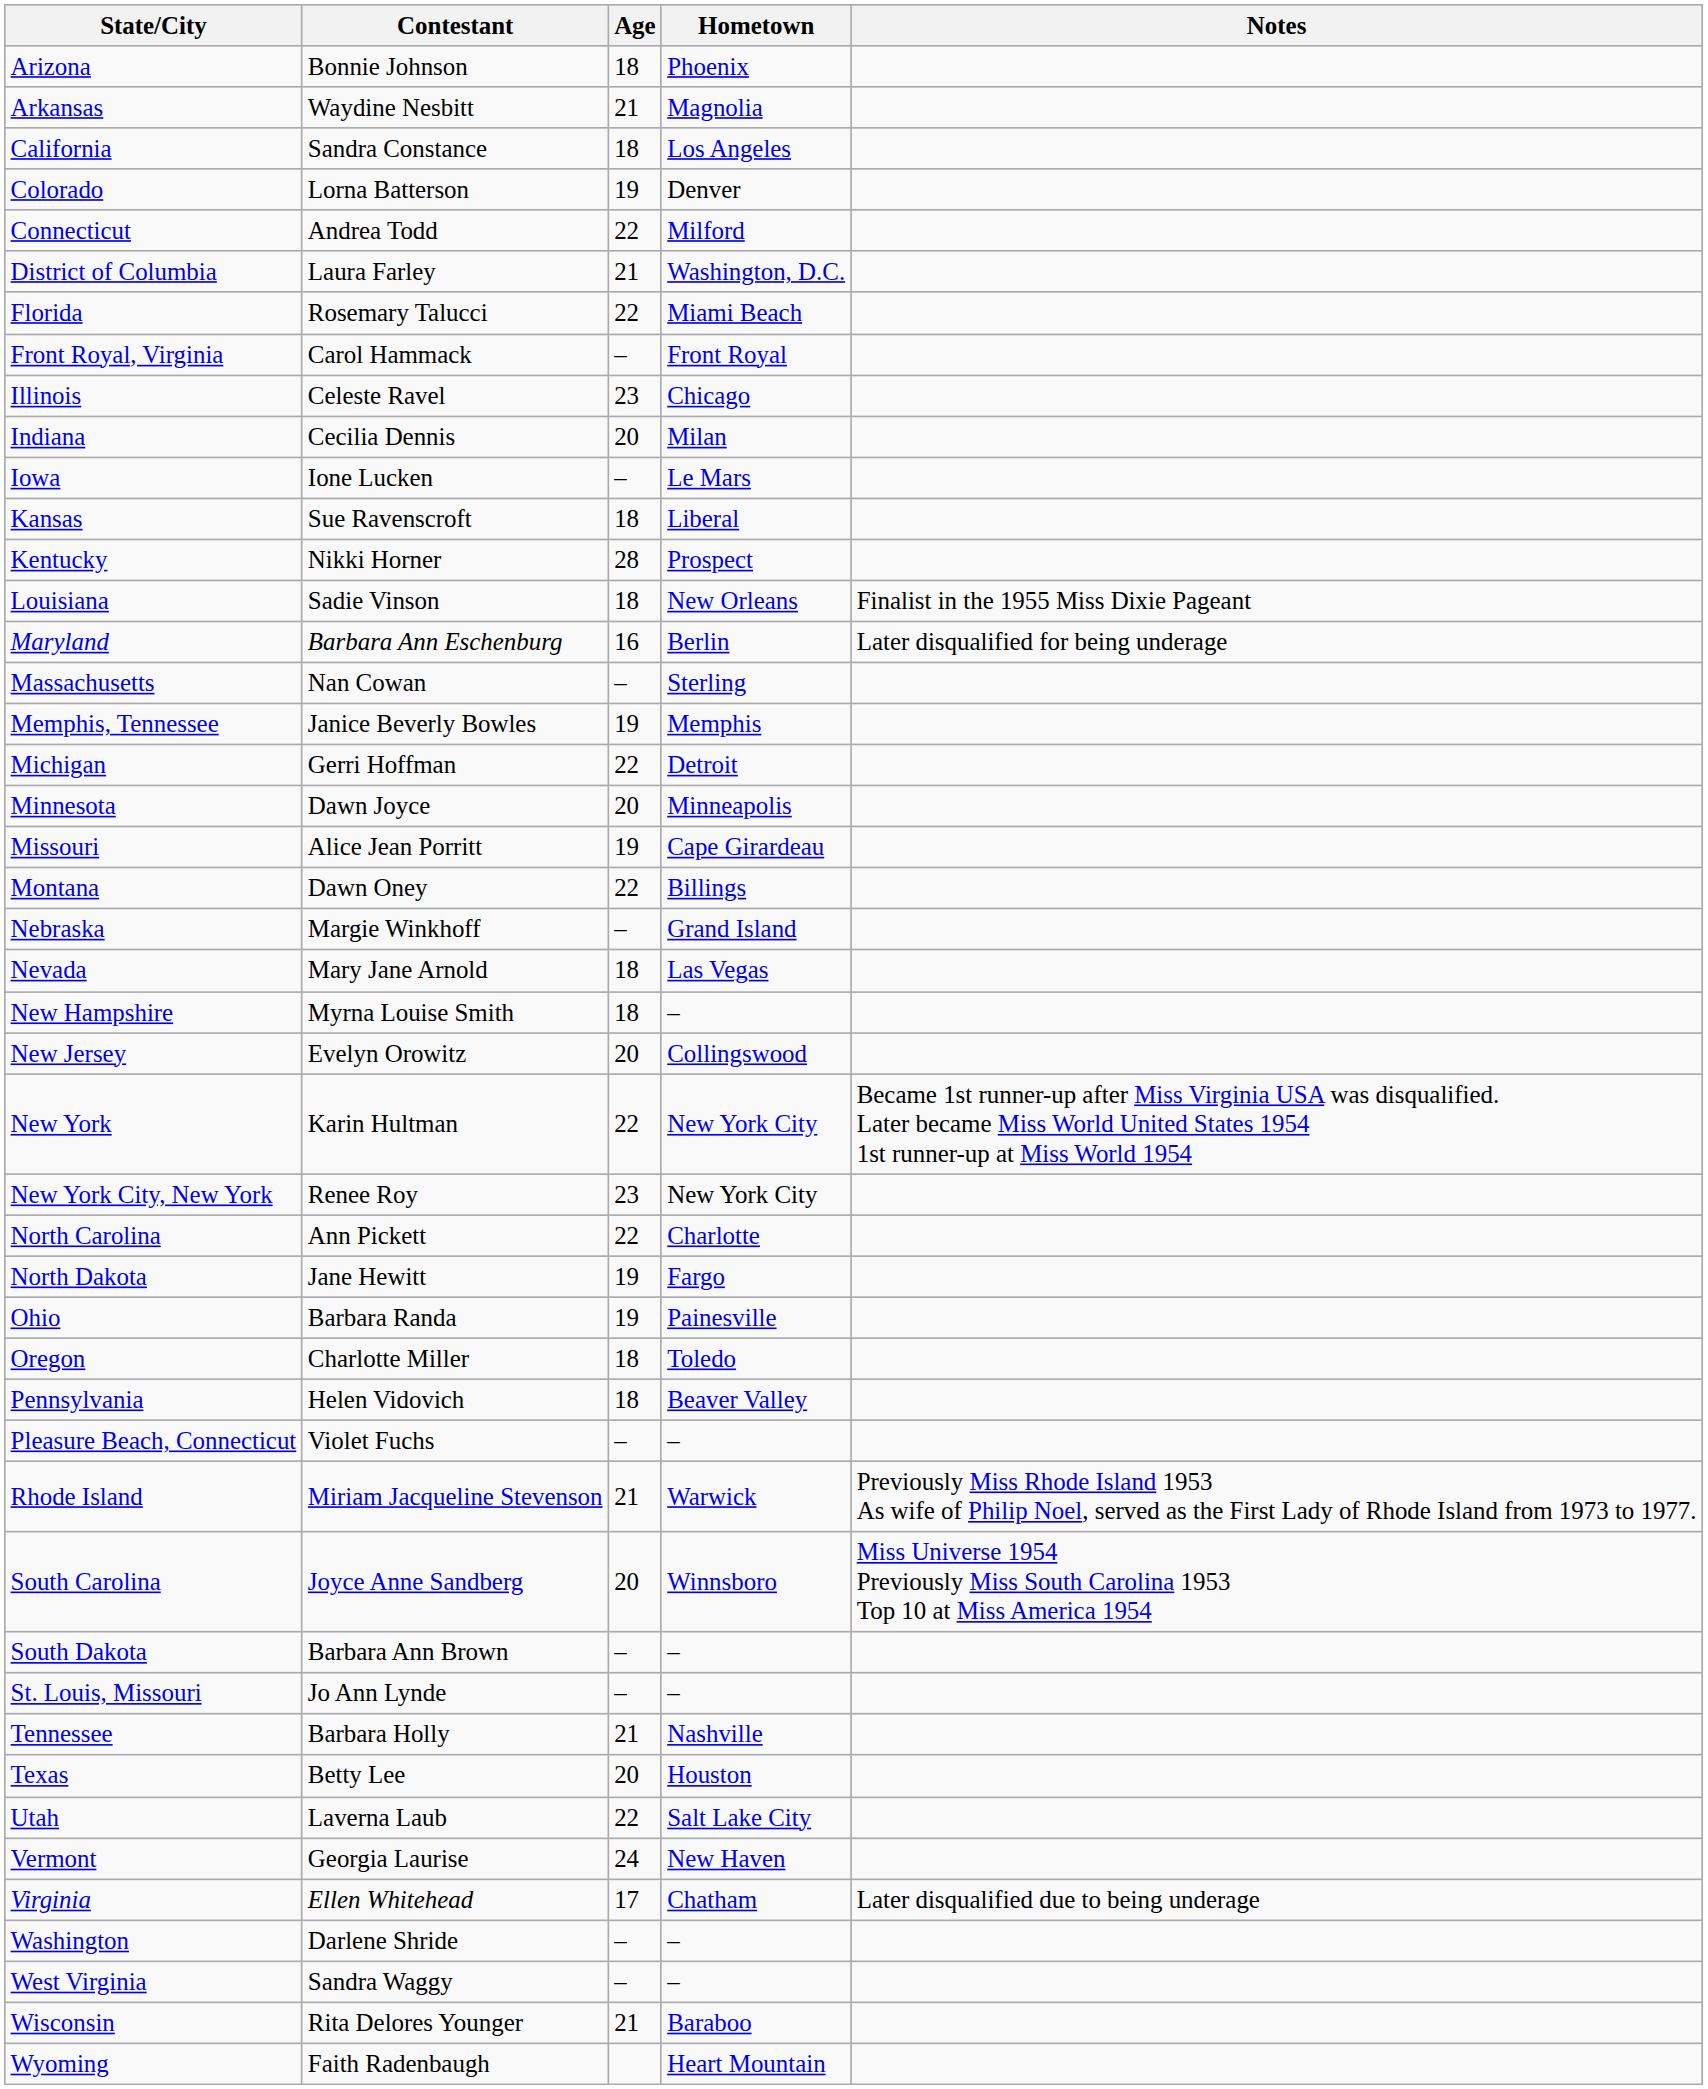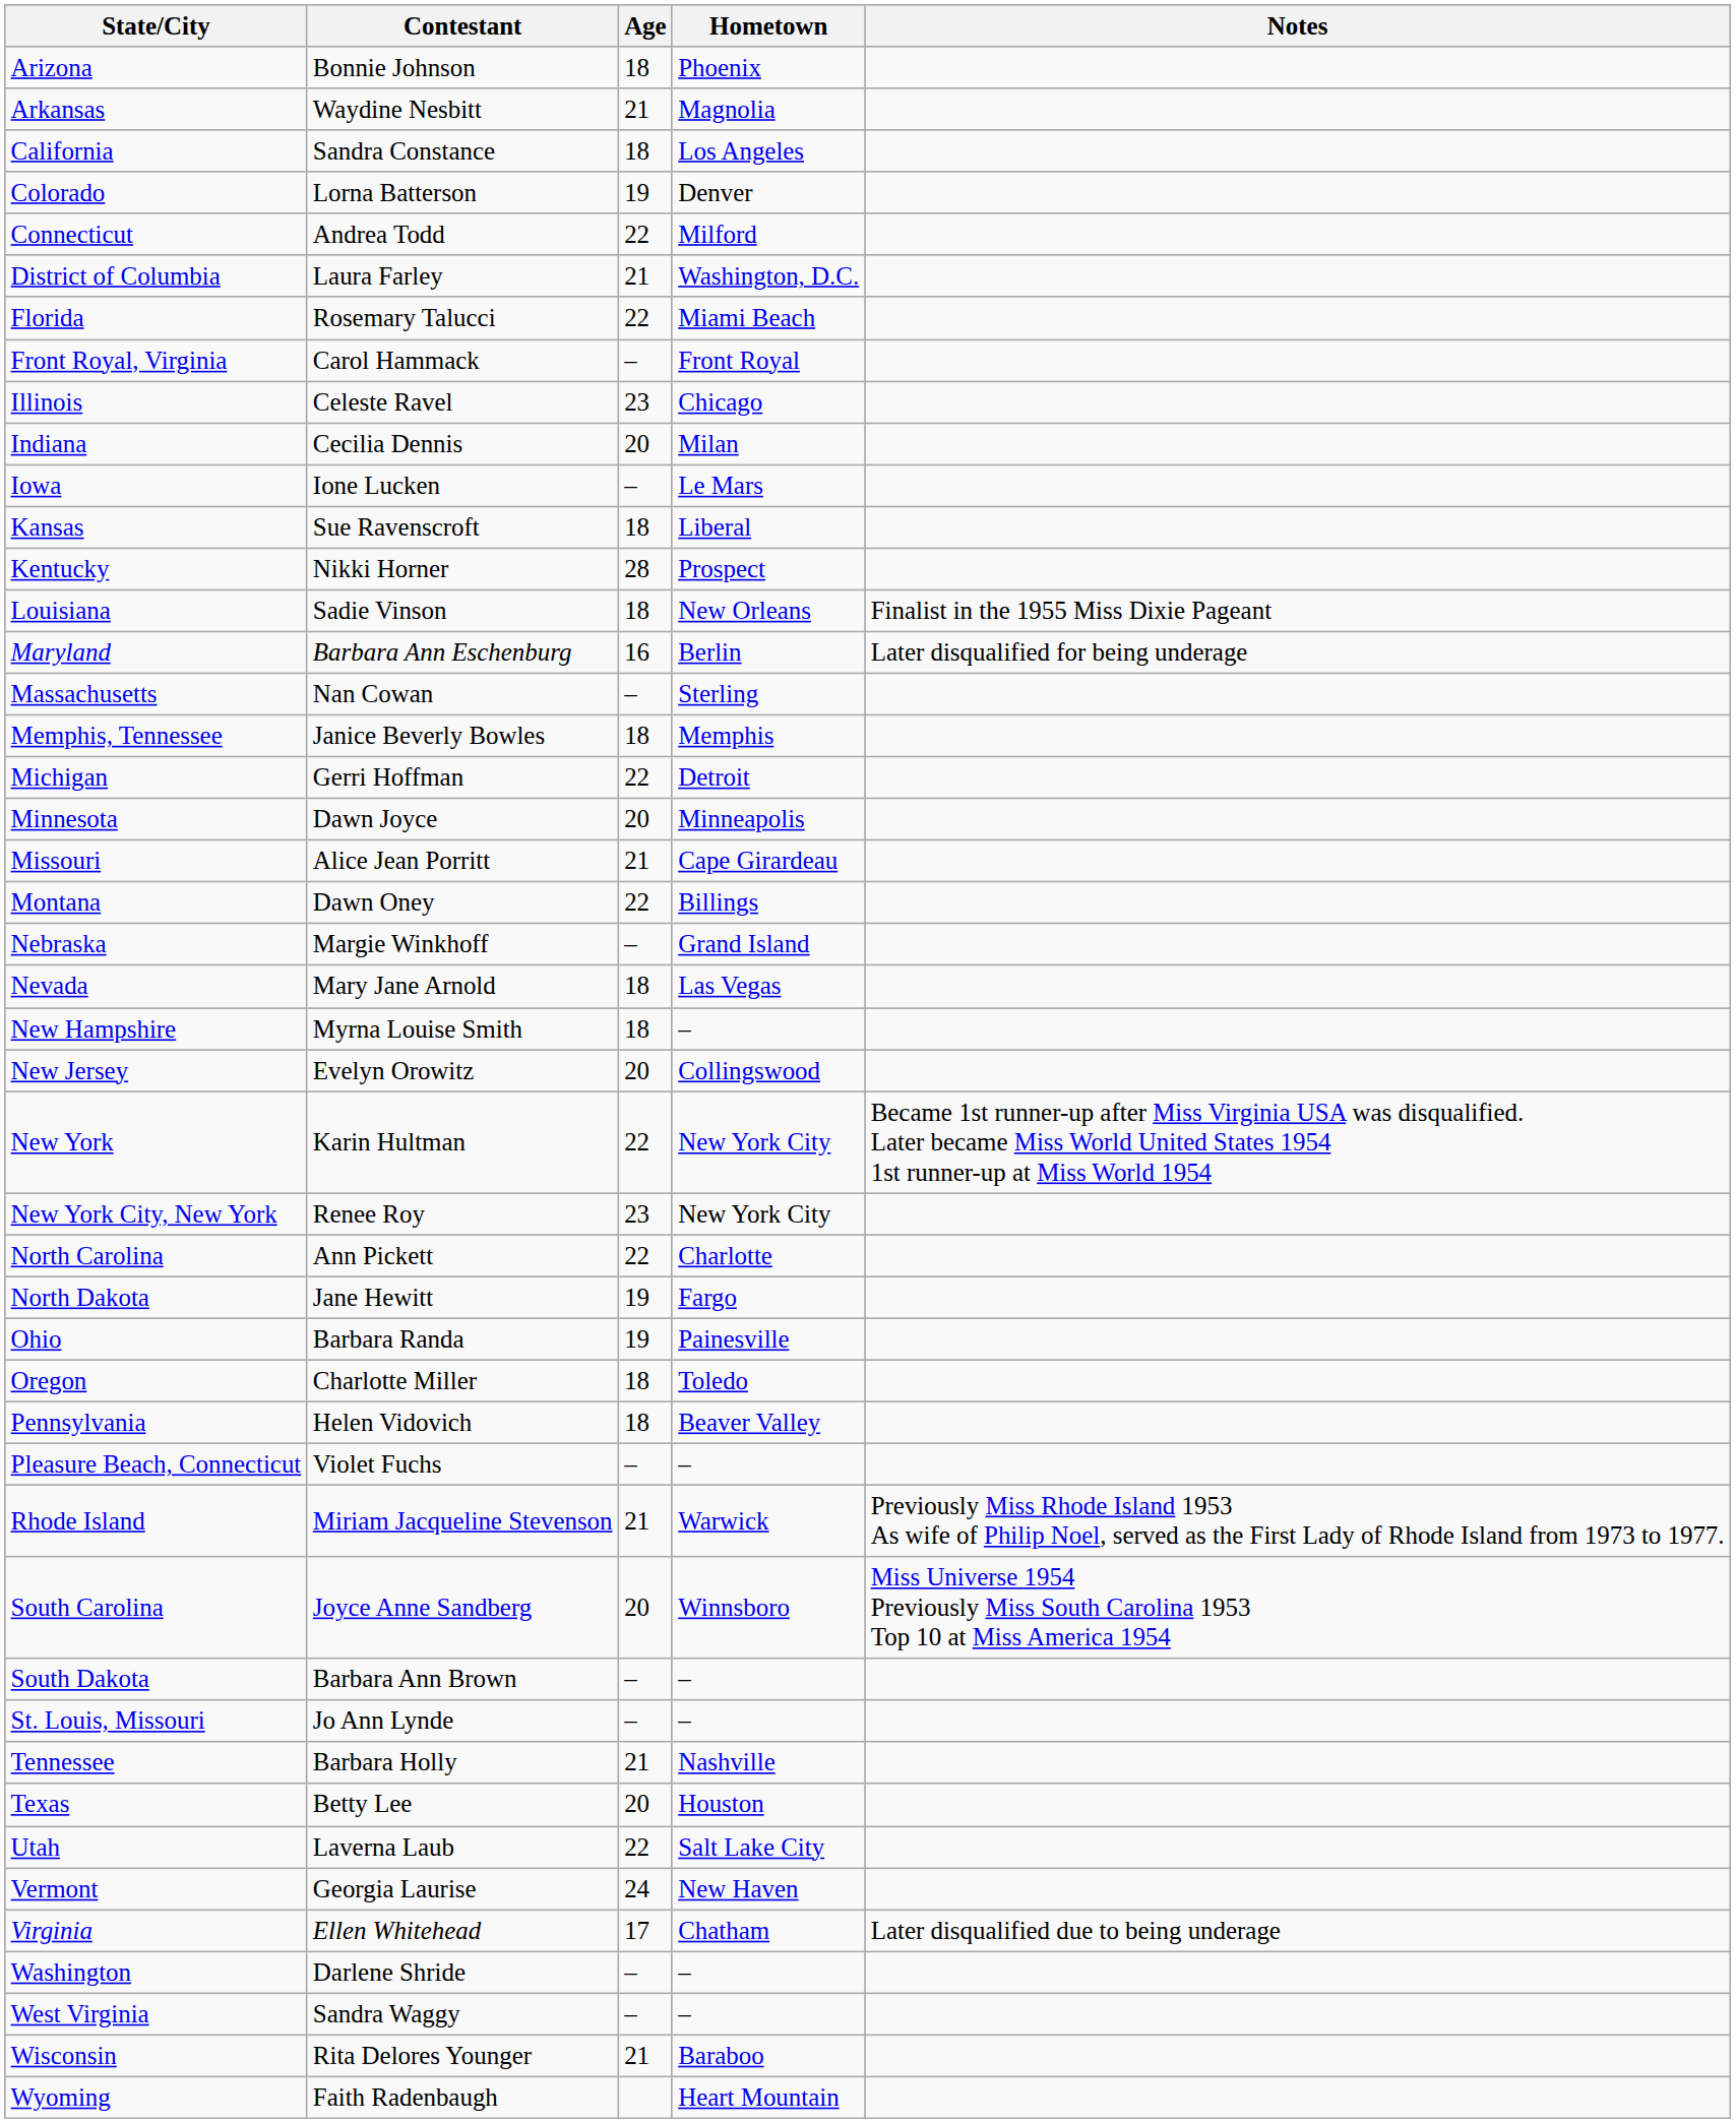Memphis, Tennessee | Age: 19 -> 18
Missouri | Age: 19 -> 21
